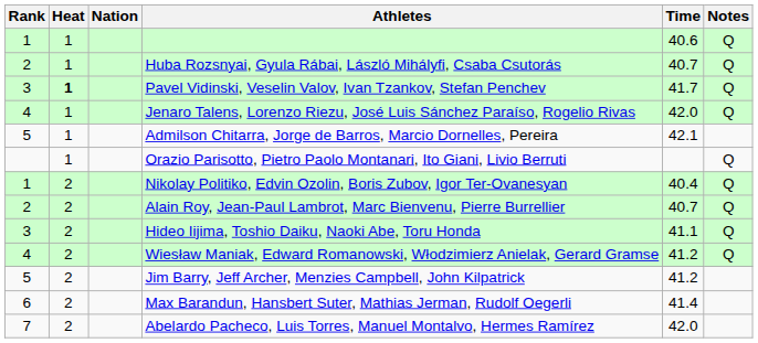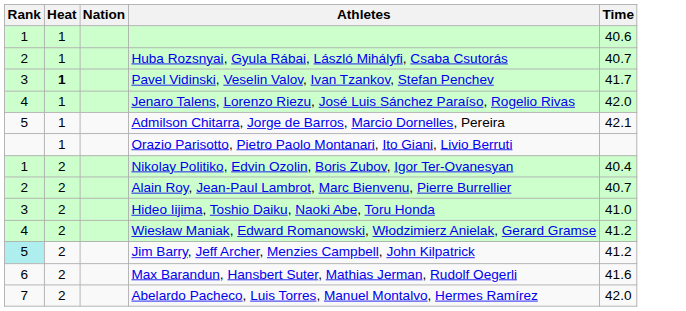- column: Notes | Q | Q | Q | Q | Q | Q | Q | Q | Q
Hideo Iijima, Toshio Daiku, Naoki Abe, Toru Honda | Time: 41.1 -> 41.0
Jim Barry, Jeff Archer, Menzies Campbell, John Kilpatrick | Rank: no background -> paleturquoise background
Max Barandun, Hansbert Suter, Mathias Jerman, Rudolf Oegerli | Time: 41.4 -> 41.6
